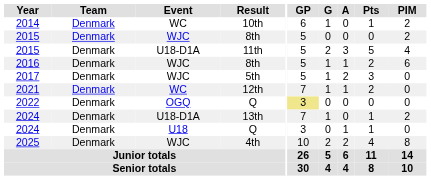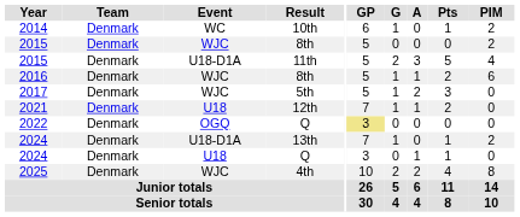2021 | Event: WC -> U18
